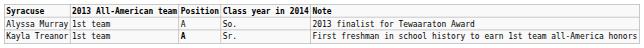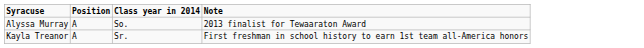- column: 2013 All-American team | 1st team | 1st team
Kayla Treanor | Position: bold -> normal
